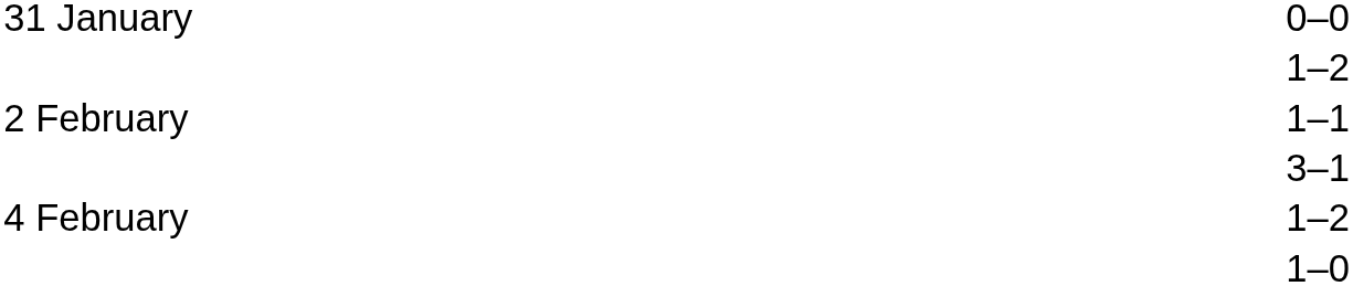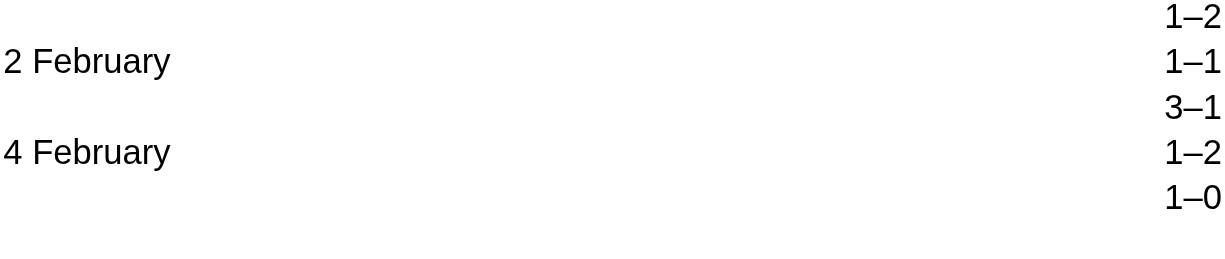- row: 31 January | 0–0
